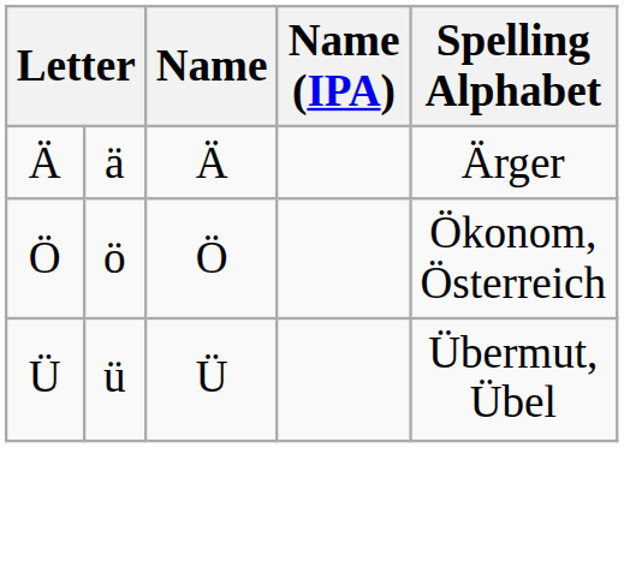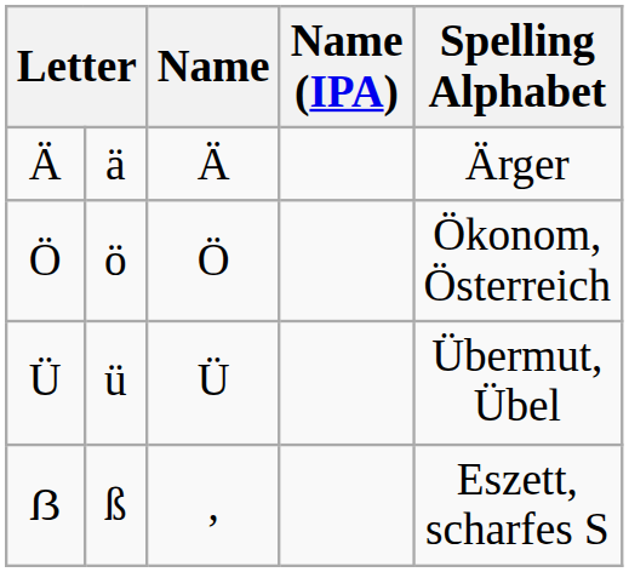+ row: ẞ | ß | , | Eszett, scharfes S
